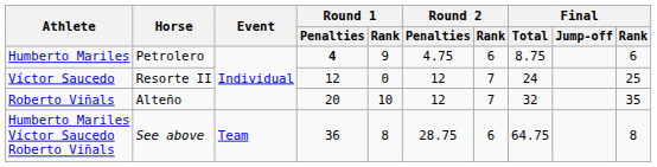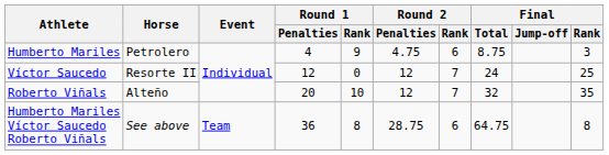Humberto Mariles | Round 1 / Penalties: bold -> normal
Humberto Mariles | Final / Rank: 6 -> 3
